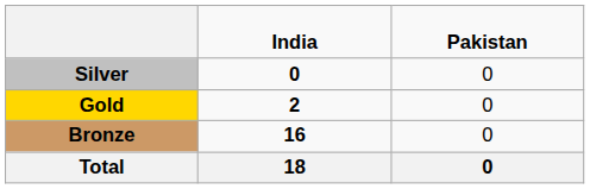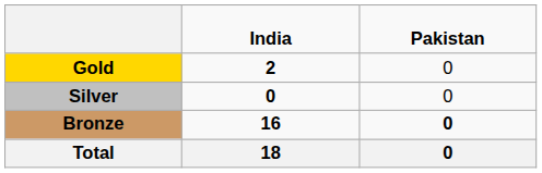rows swapped: Gold <-> Silver
Bronze | column 3: normal -> bold
